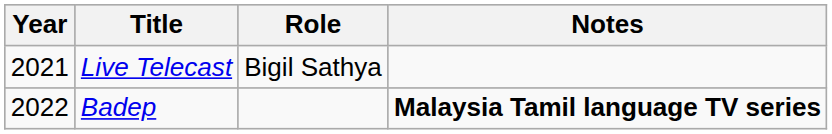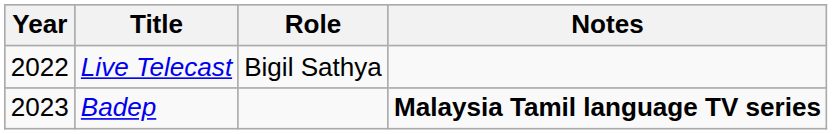Live Telecast | Year: 2021 -> 2022
Badep | Year: 2022 -> 2023
